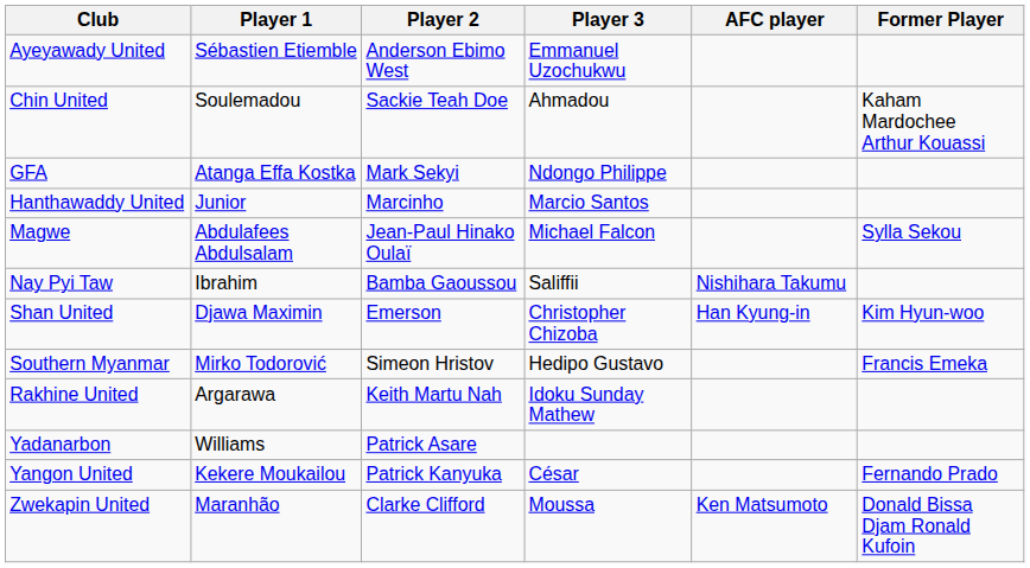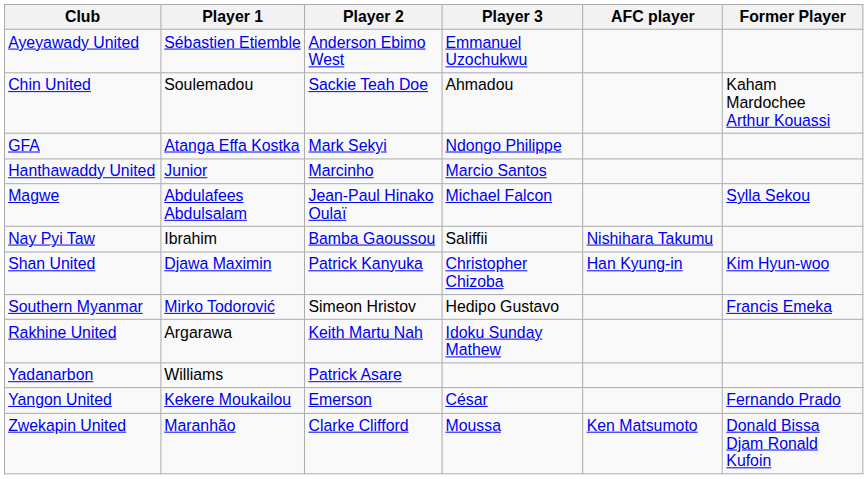Shan United | Player 2: Emerson -> Patrick Kanyuka
Yangon United | Player 2: Patrick Kanyuka -> Emerson
